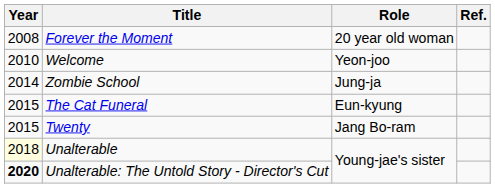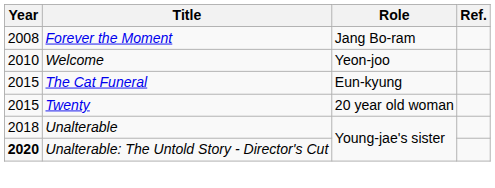Forever the Moment | Role: 20 year old woman -> Jang Bo-ram
- row: 2014 | Zombie School | Jung-ja
Twenty | Role: Jang Bo-ram -> 20 year old woman
Unalterable | Year: lightyellow background -> no background
